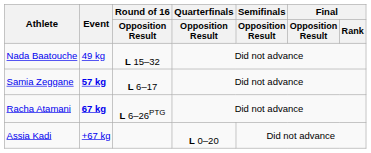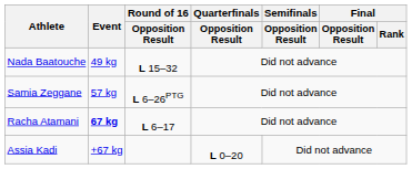Samia Zeggane | Event: bold -> normal
Samia Zeggane | Round of 16 / Opposition Result: L 6–17 -> L 6–26PTG
Racha Atamani | Round of 16 / Opposition Result: L 6–26PTG -> L 6–17
